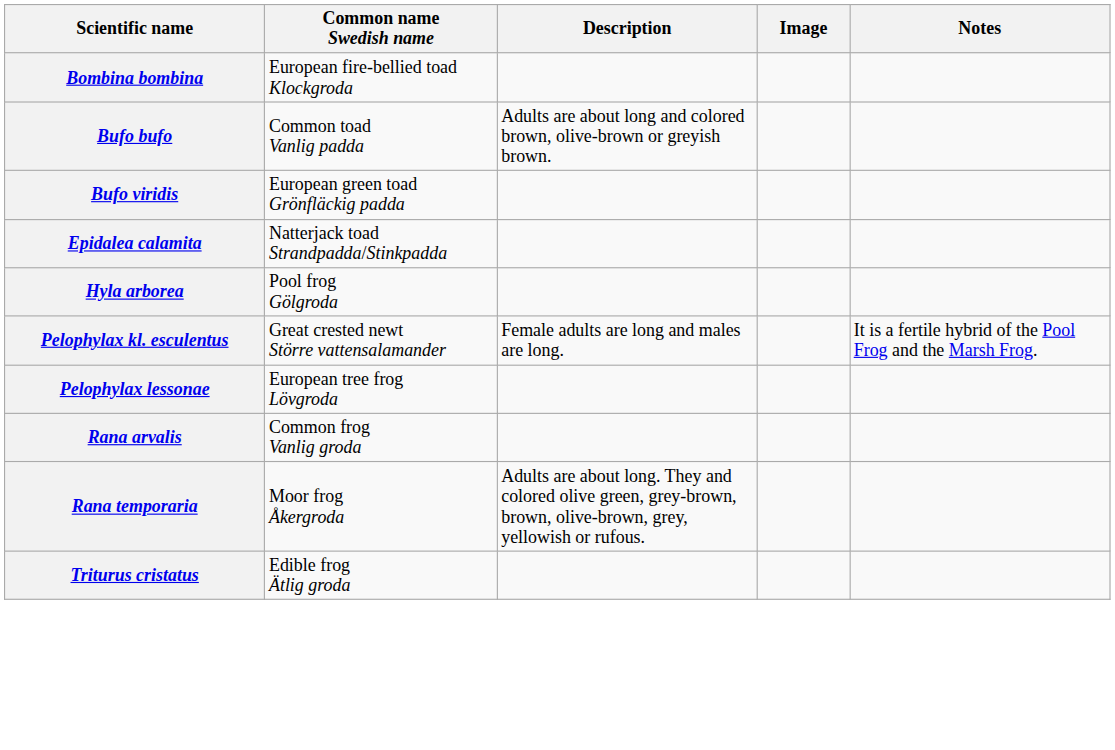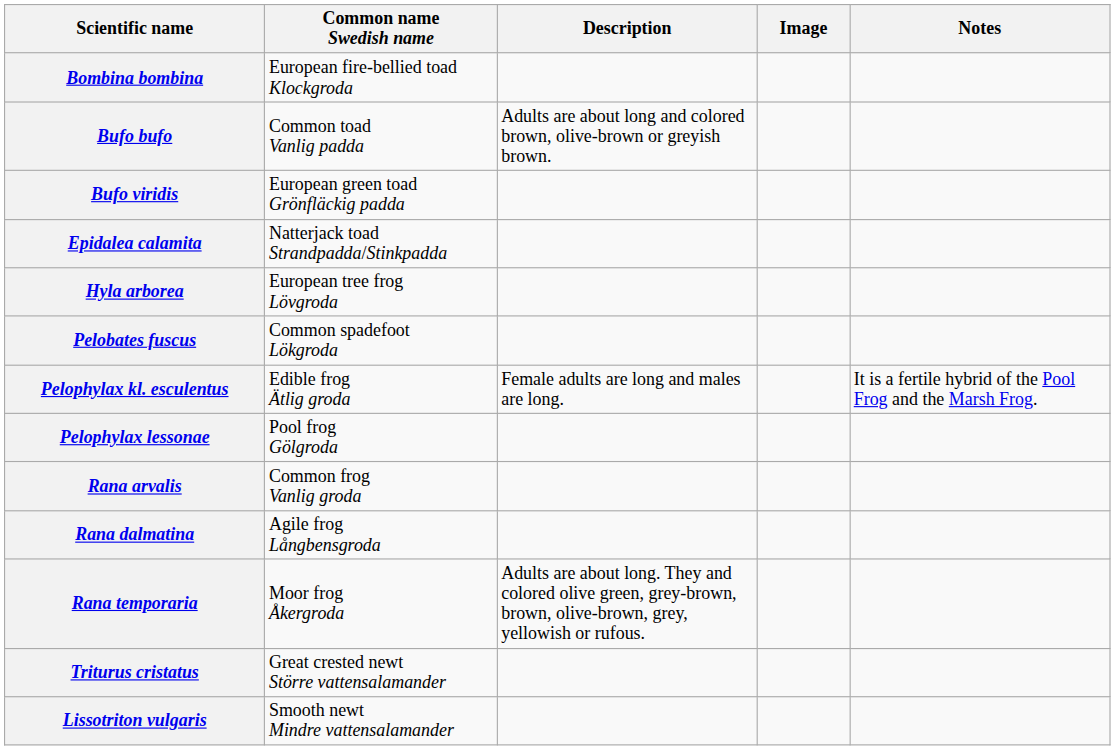Hyla arborea | Common name Swedish name: Pool frog Gölgroda -> European tree frog Lövgroda
+ row: Pelobates fuscus | Common spadefoot Lökgroda
Pelophylax kl. esculentus | Common name Swedish name: Great crested newt Större vattensalamander -> Edible frog Ätlig groda
Pelophylax lessonae | Common name Swedish name: European tree frog Lövgroda -> Pool frog Gölgroda
+ row: Rana dalmatina | Agile frog Långbensgroda
Triturus cristatus | Common name Swedish name: Edible frog Ätlig groda -> Great crested newt Större vattensalamander
+ row: Lissotriton vulgaris | Smooth newt Mindre vattensalamander
